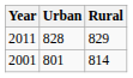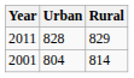2001 | Urban: 801 -> 804
